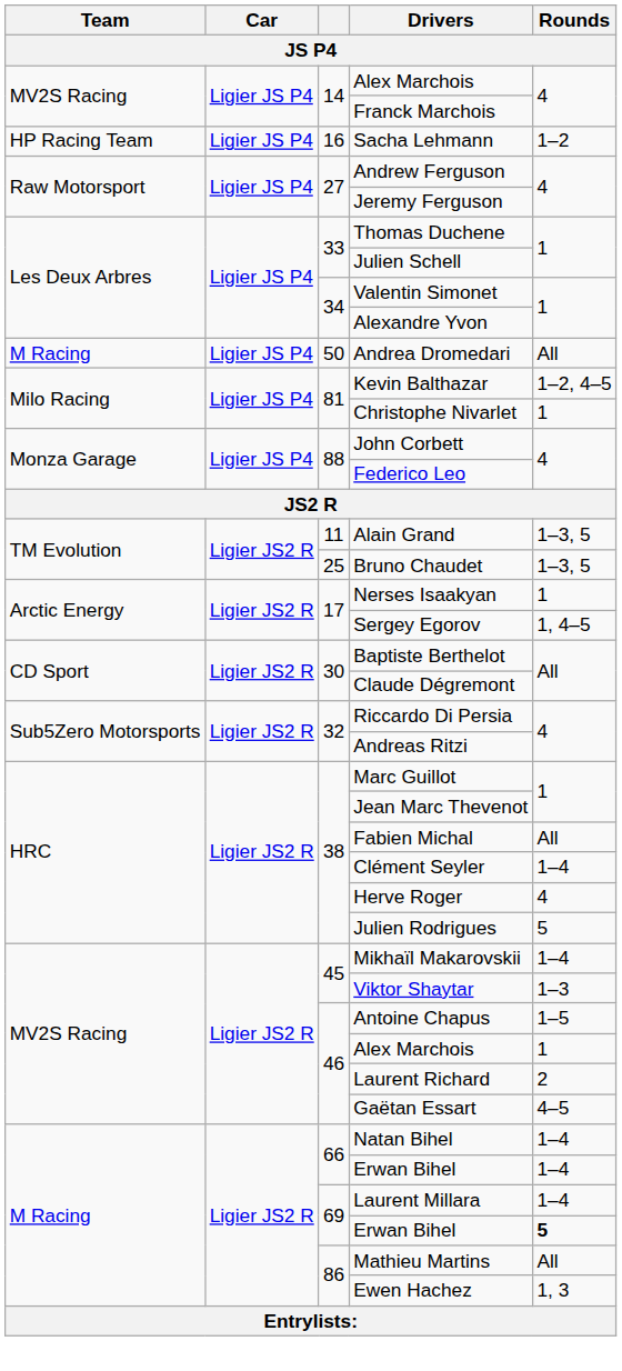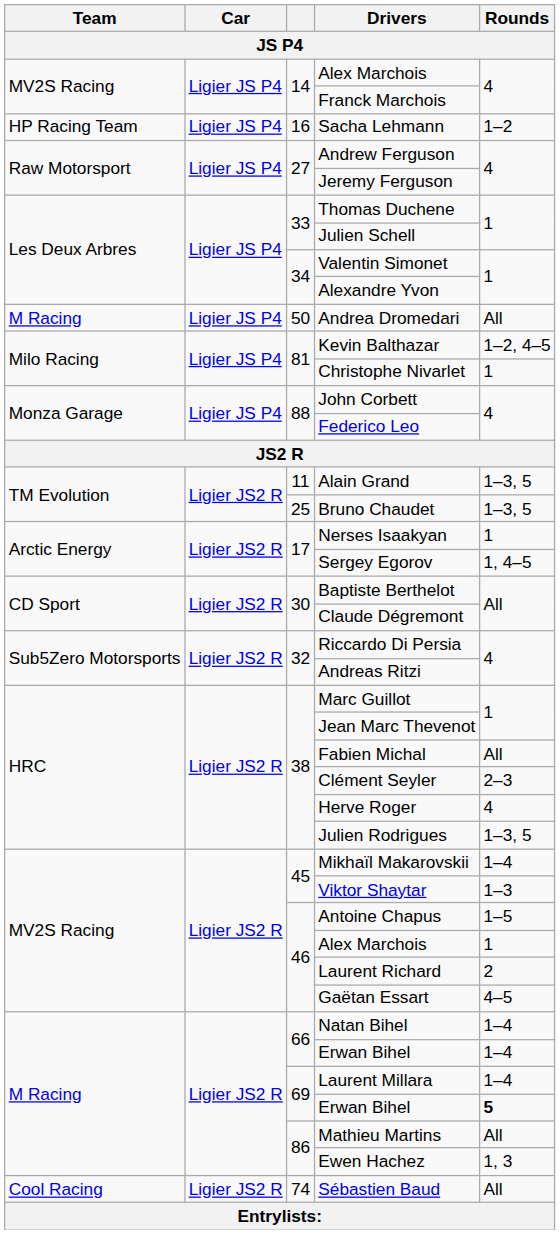Clément Seyler | Rounds: 1–4 -> 2–3
Julien Rodrigues | Rounds: 5 -> 1–3, 5
+ row: Cool Racing | Ligier JS2 R | 74 | Sébastien Baud | All
